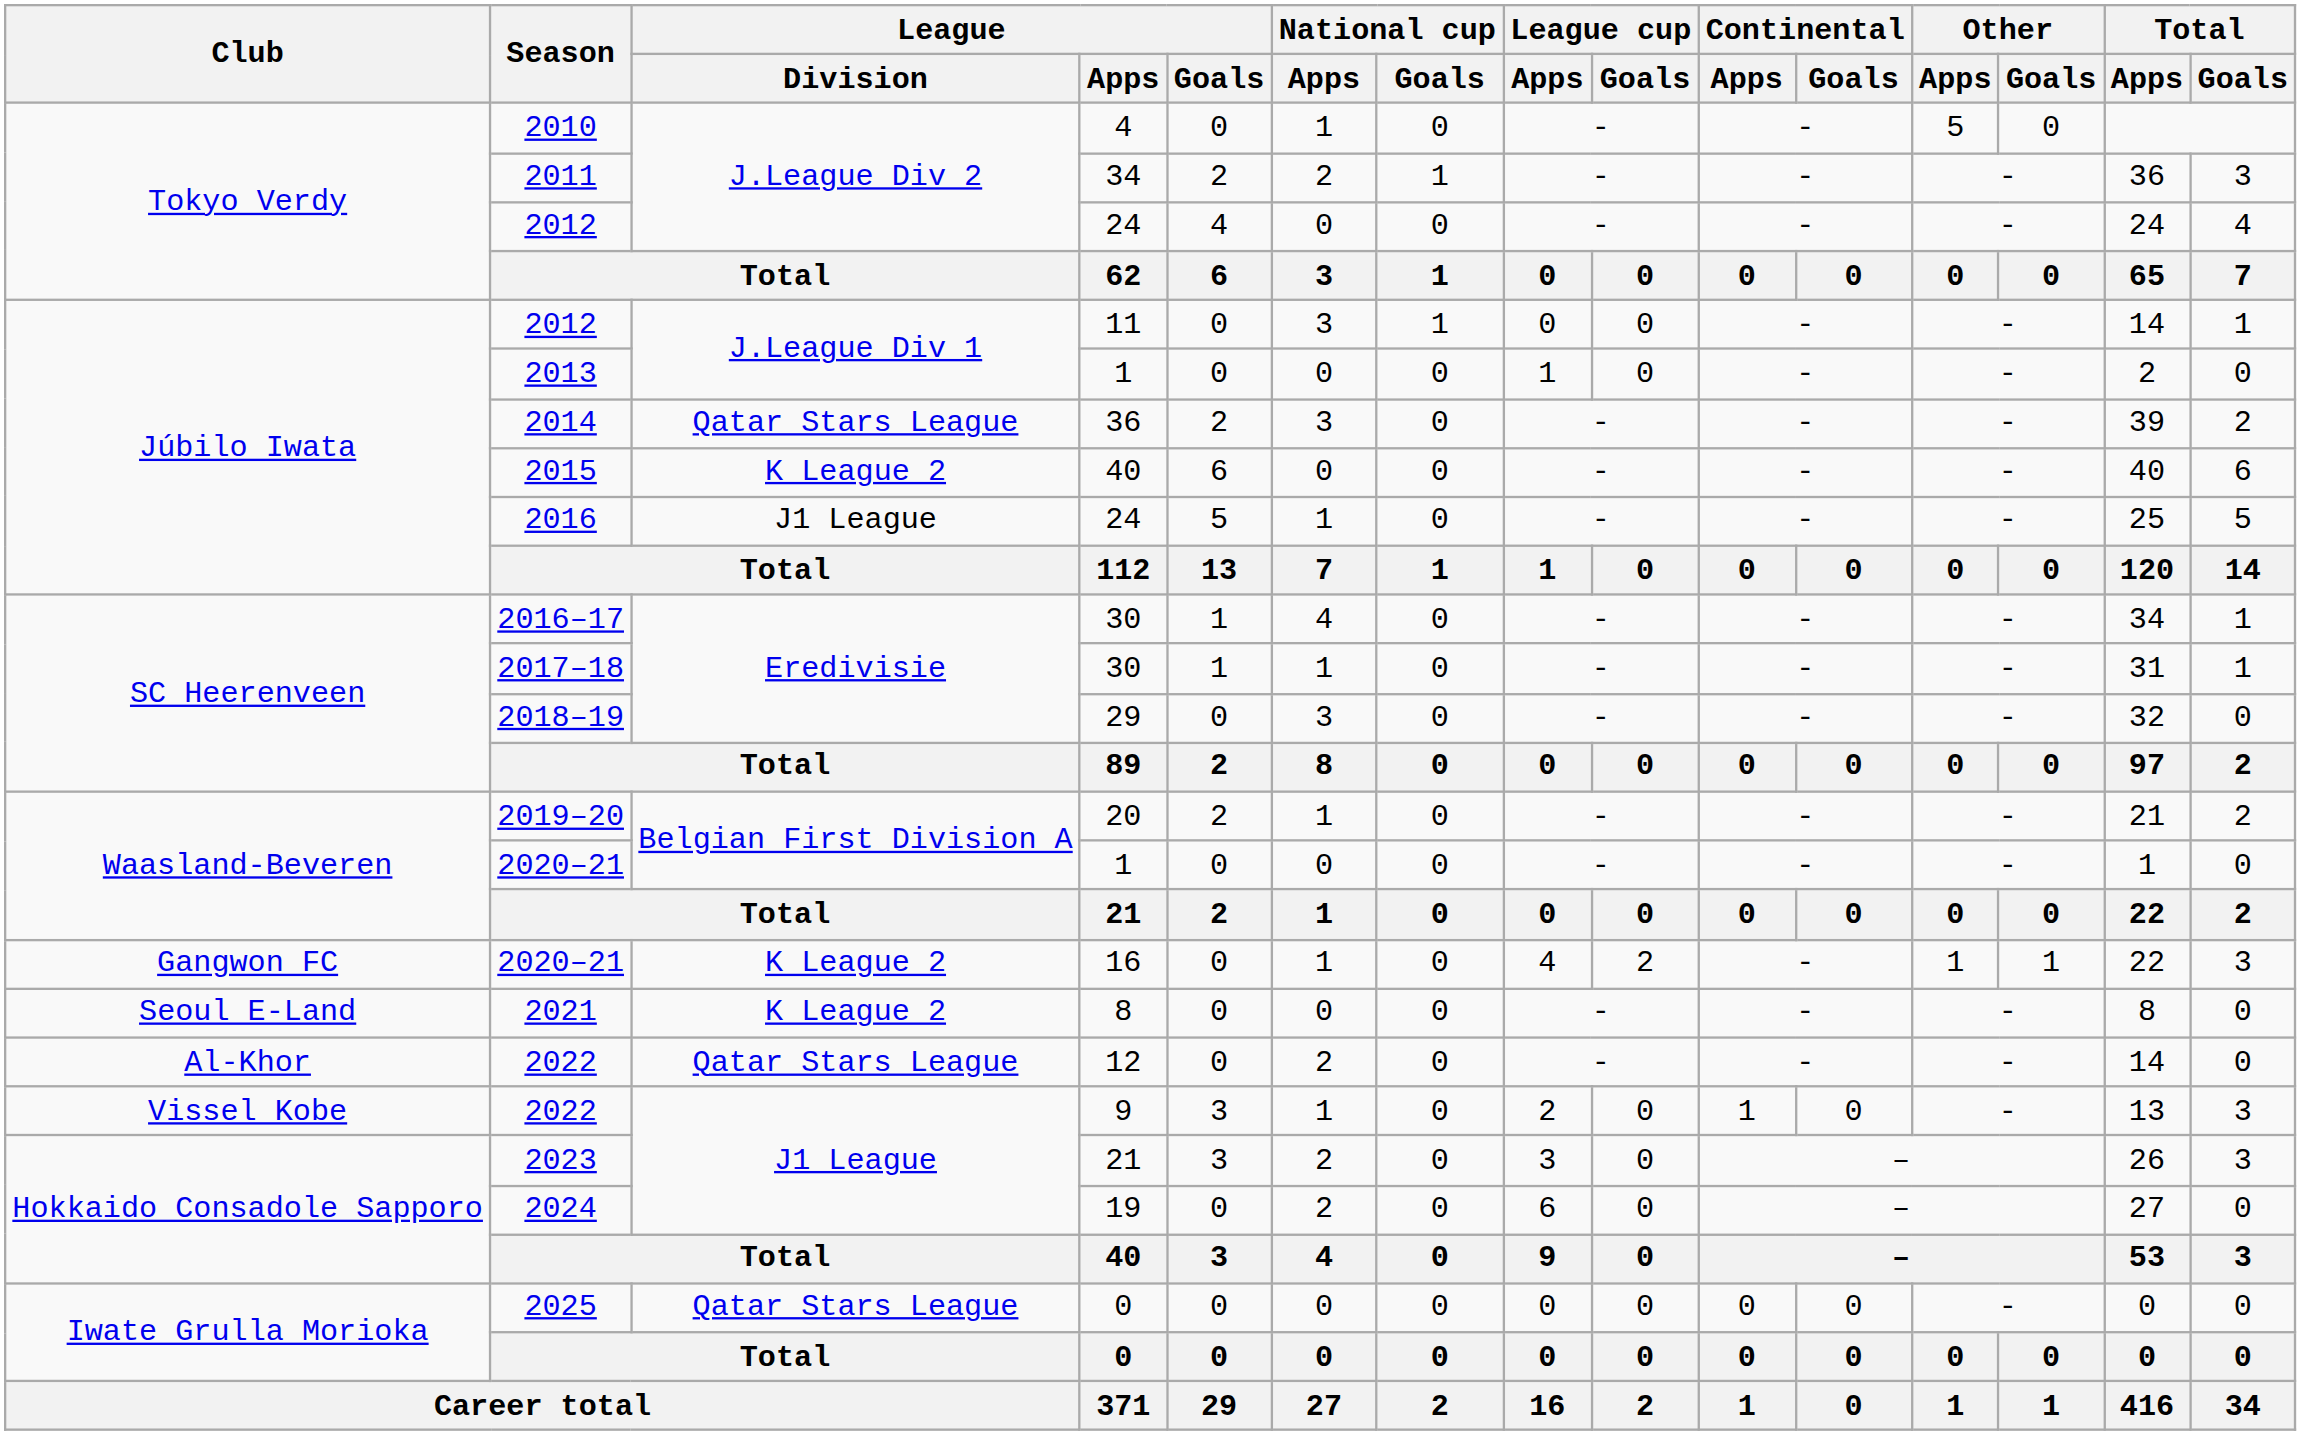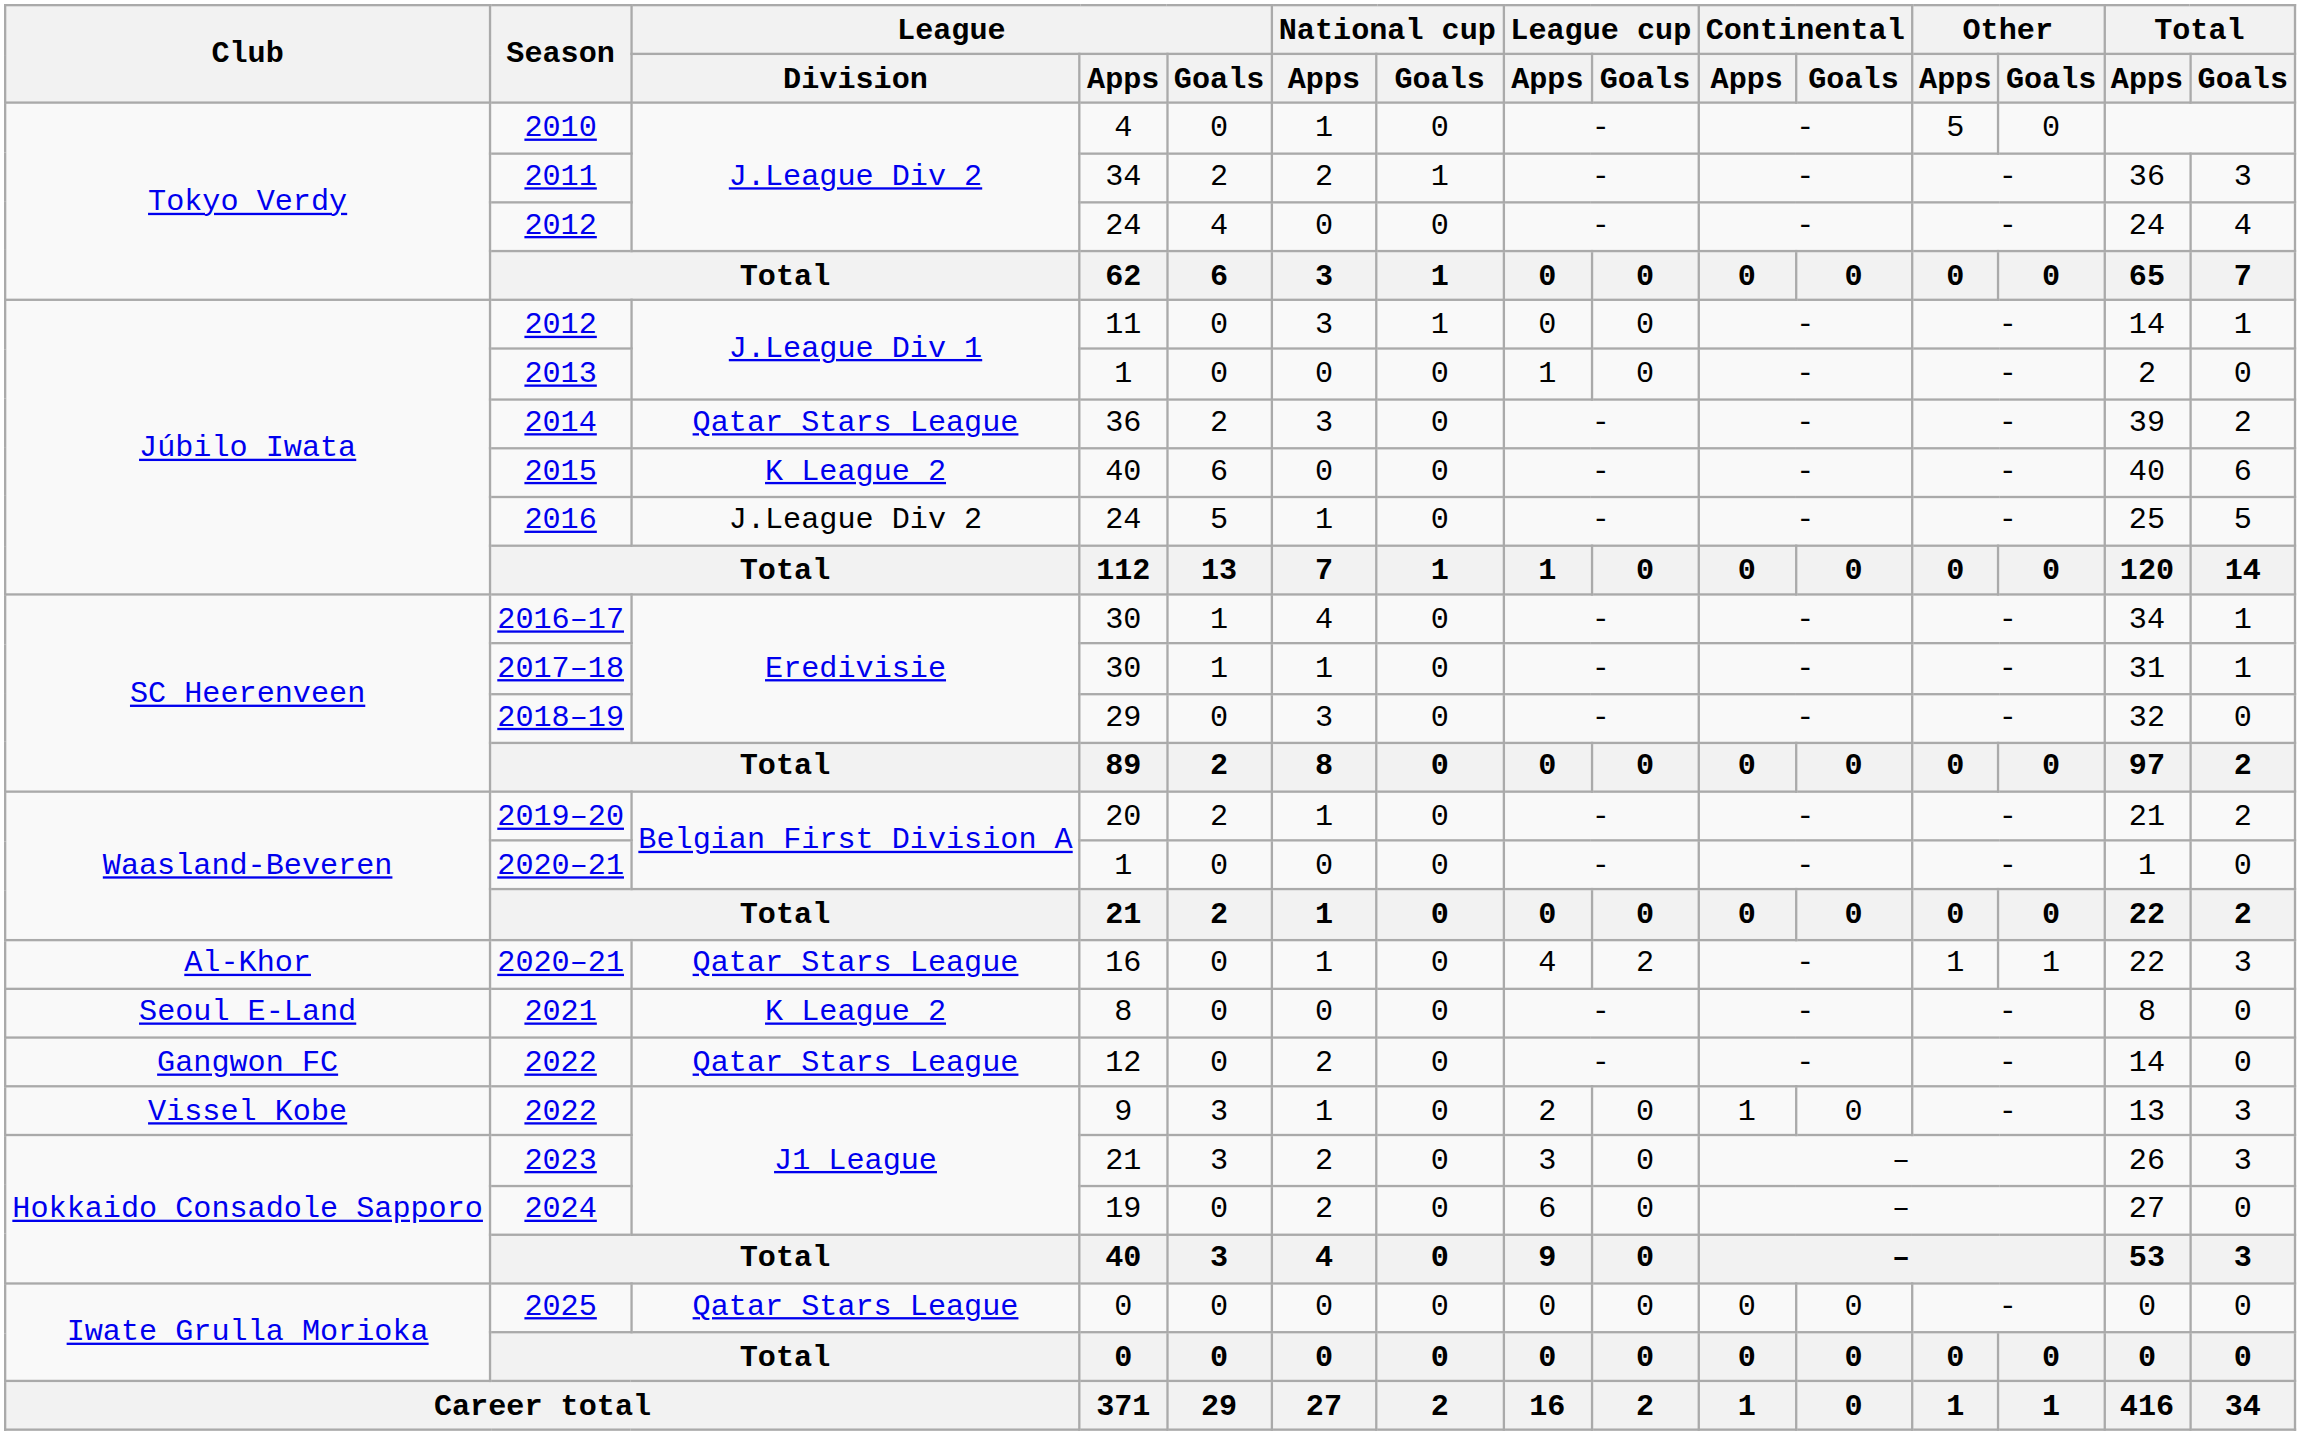2016 | League / Division: J1 League -> J.League Div 2
2020–21 / 16 | Club: Gangwon FC -> Al-Khor
2020–21 / 16 | League / Division: K League 2 -> Qatar Stars League
2022 / 12 | Club: Al-Khor -> Gangwon FC
